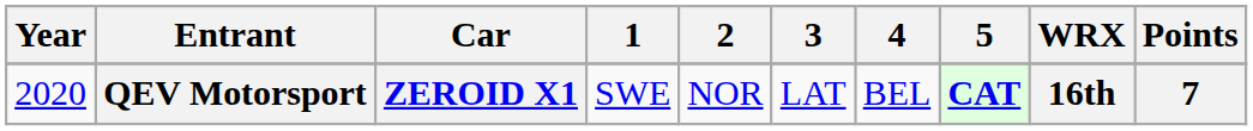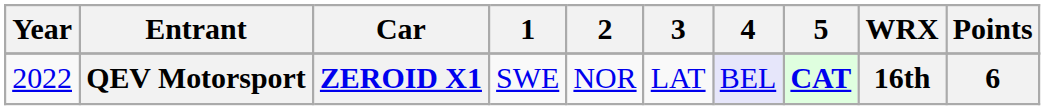QEV Motorsport | Year: 2020 -> 2022
QEV Motorsport | 4: no background -> lavender background
QEV Motorsport | Points: 7 -> 6
